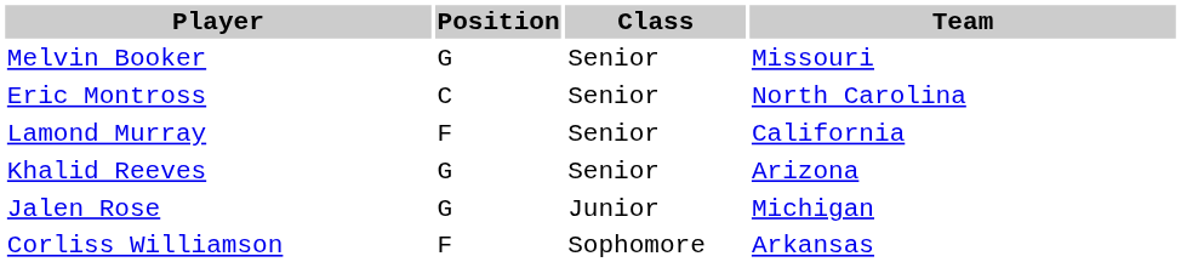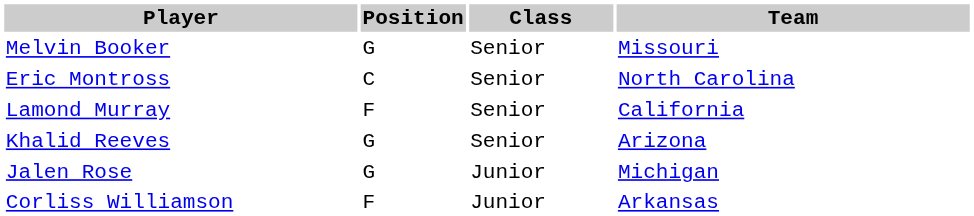Corliss Williamson | Class: Sophomore -> Junior
